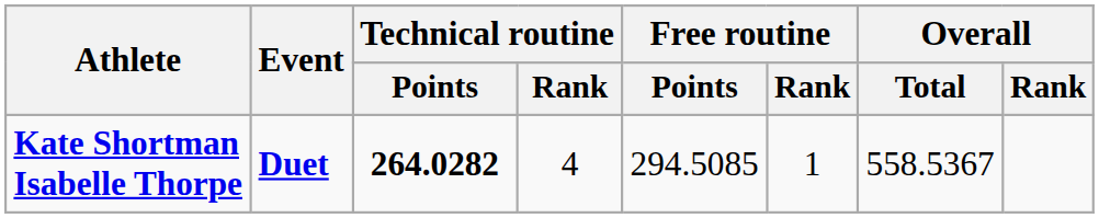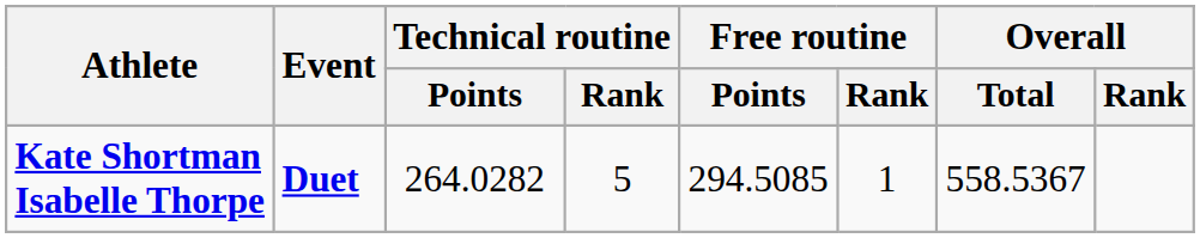Kate Shortman Isabelle Thorpe | Technical routine / Points: bold -> normal
Kate Shortman Isabelle Thorpe | Technical routine / Rank: 4 -> 5
